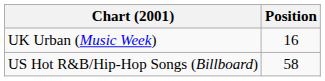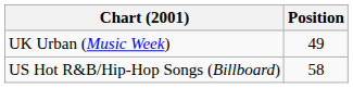UK Urban (Music Week) | Position: 16 -> 49
